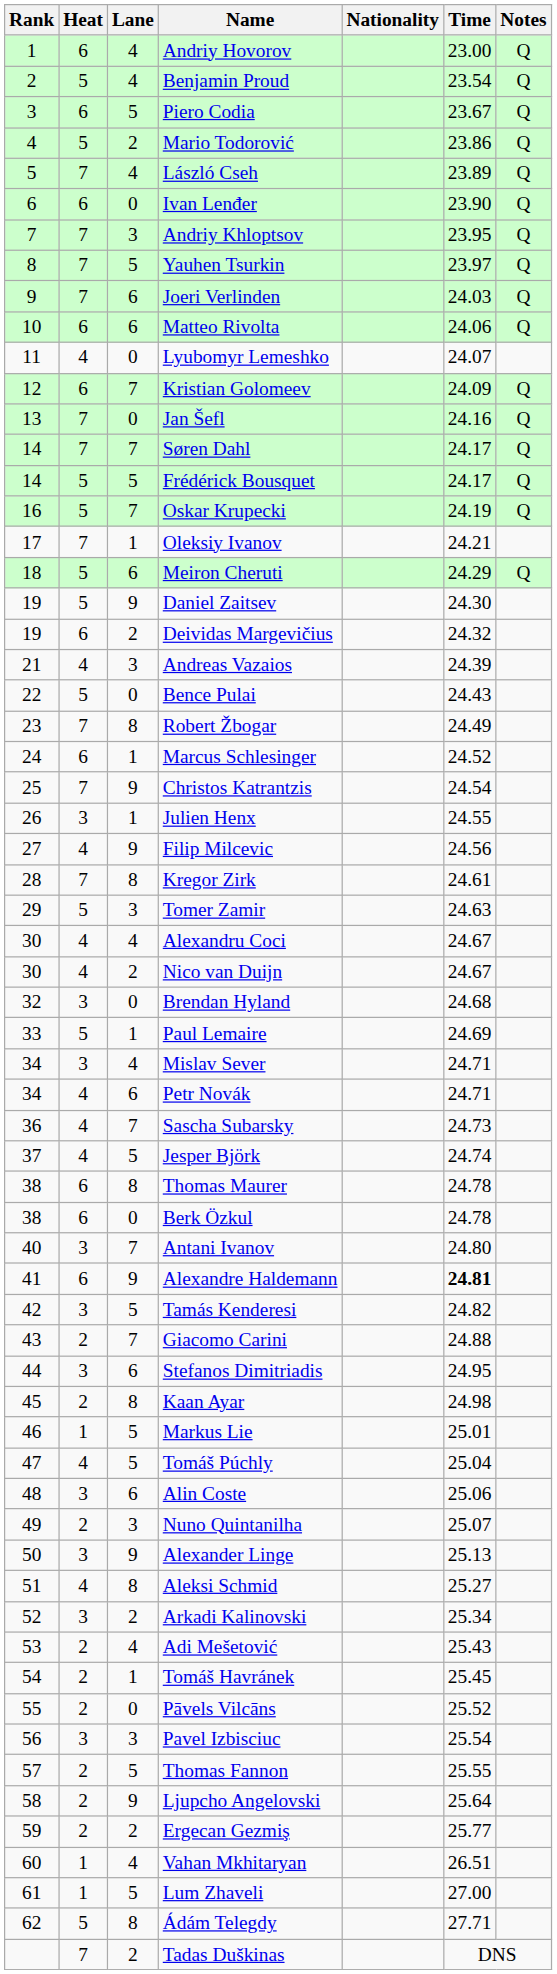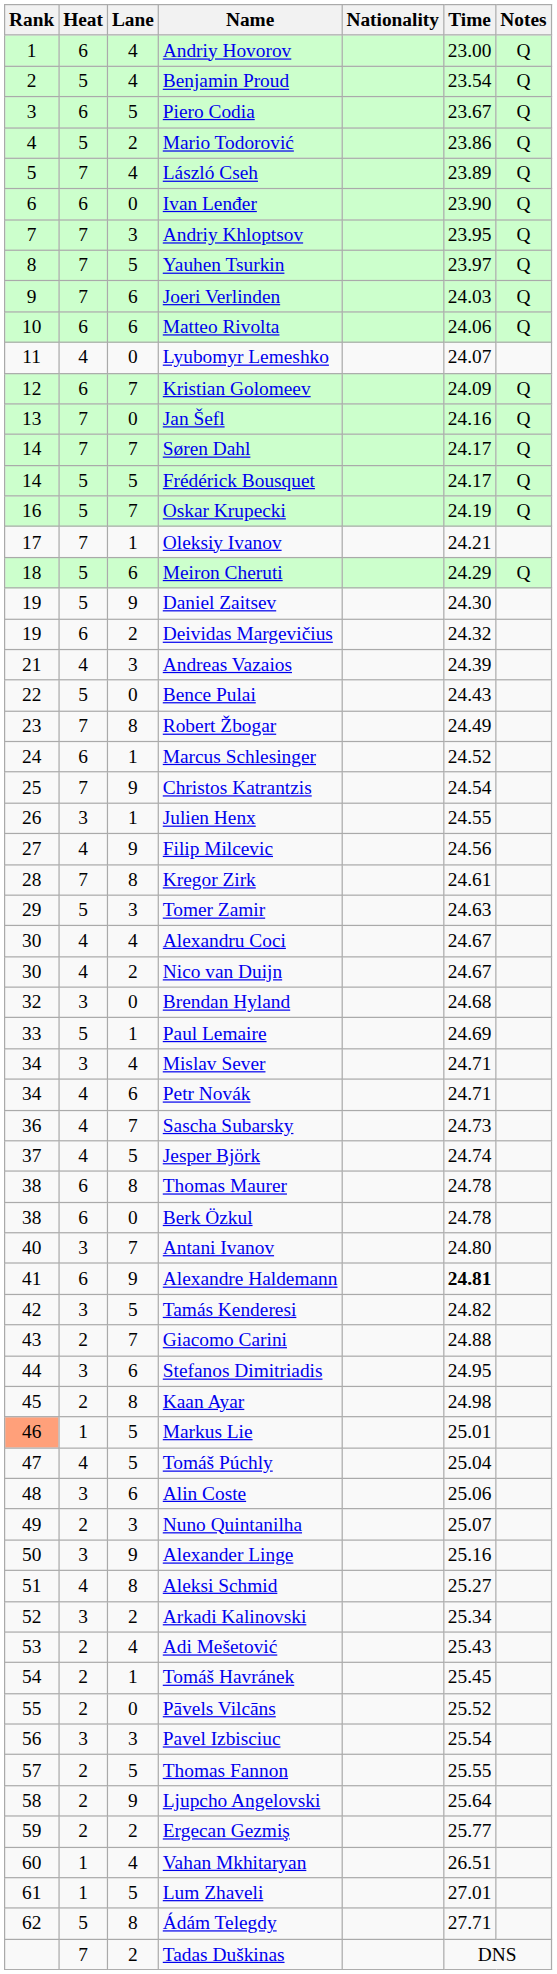Markus Lie | Rank: no background -> lightsalmon background
Alexander Linge | Time: 25.13 -> 25.16
Lum Zhaveli | Time: 27.00 -> 27.01
